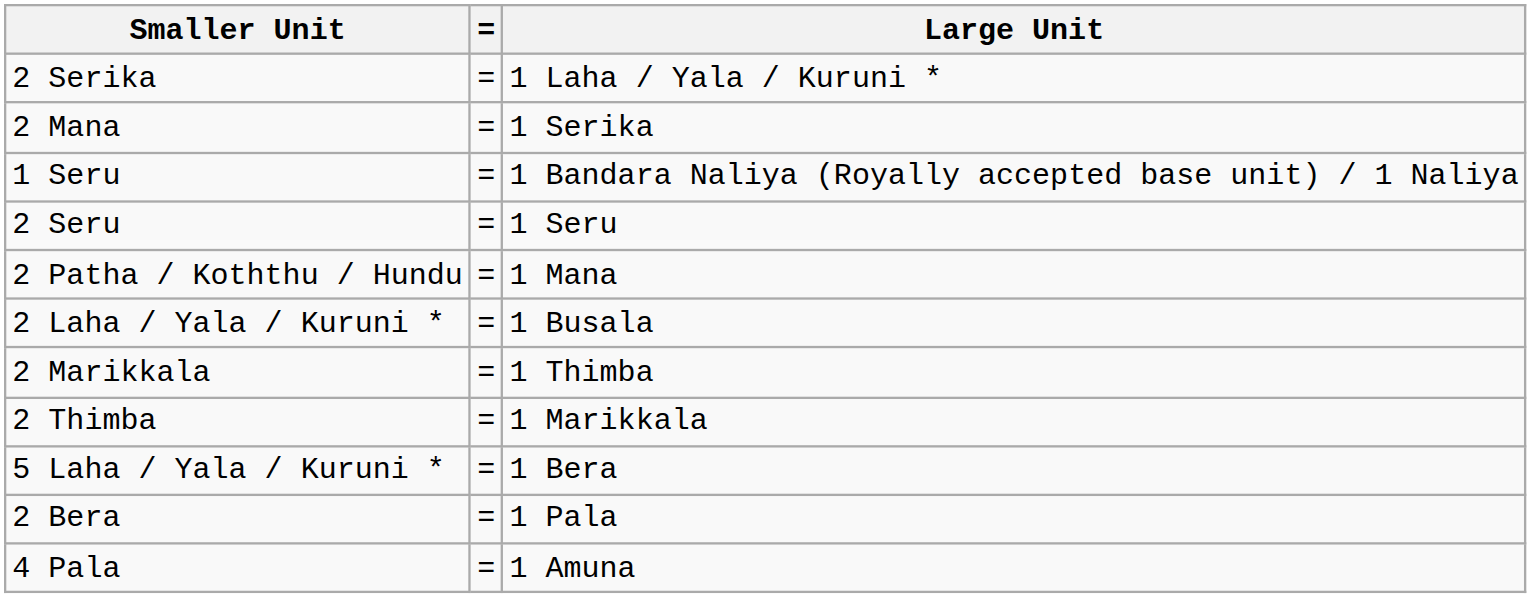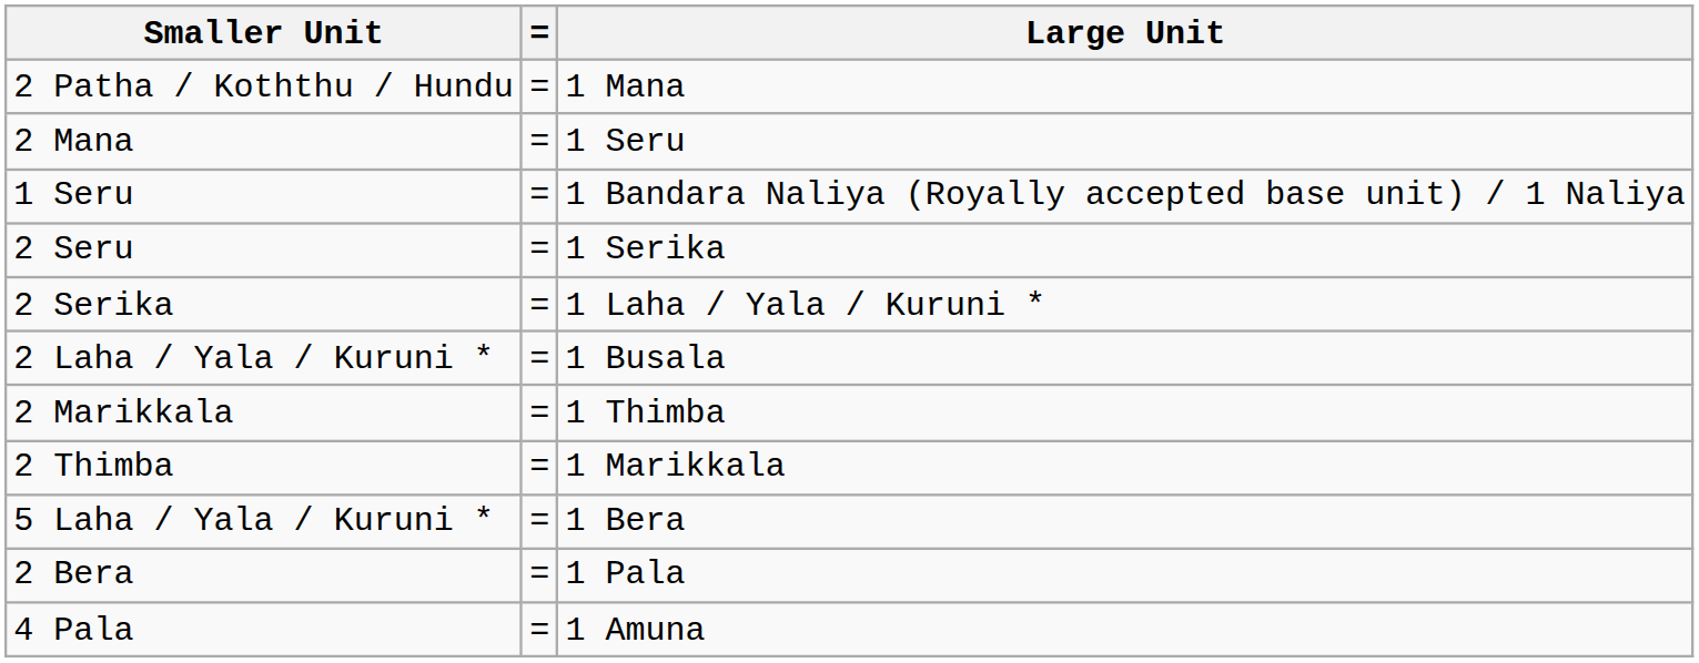rows swapped: 2 Patha / Koththu / Hundu <-> 2 Serika
2 Mana | Large Unit: 1 Serika -> 1 Seru
2 Seru | Large Unit: 1 Seru -> 1 Serika
